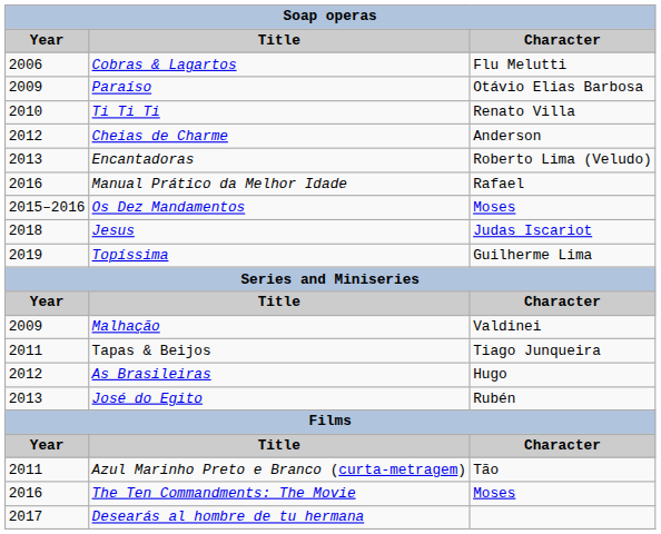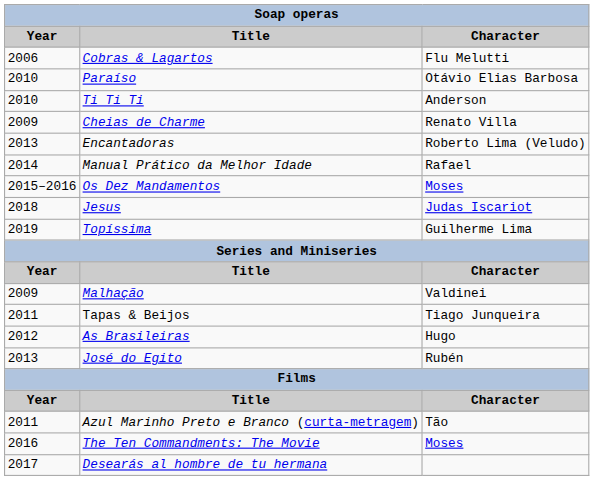Paraíso | Year: 2009 -> 2010
Ti Ti Ti | Character: Renato Villa -> Anderson
Cheias de Charme | Year: 2012 -> 2009
Cheias de Charme | Character: Anderson -> Renato Villa
Manual Prático da Melhor Idade | Year: 2016 -> 2014
